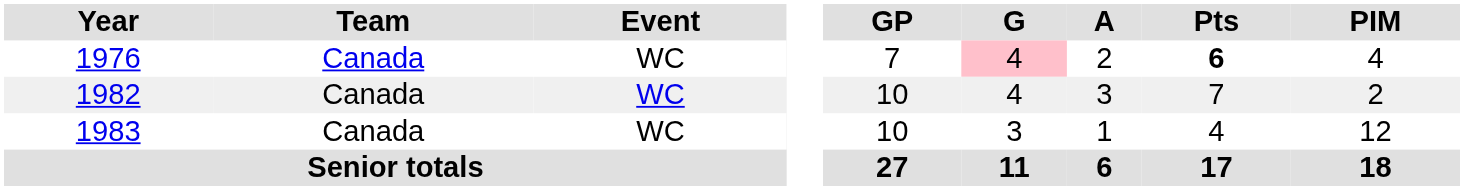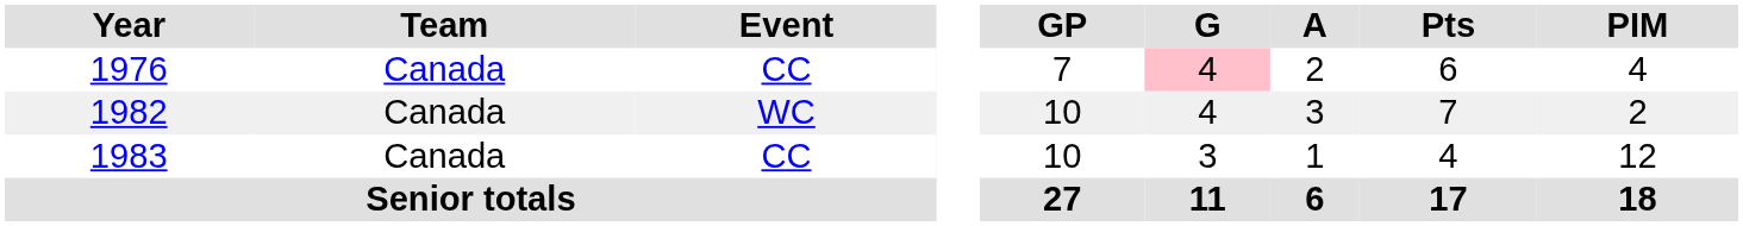1976 | Event: WC -> CC
1976 | Pts: bold -> normal
1983 | Event: WC -> CC
